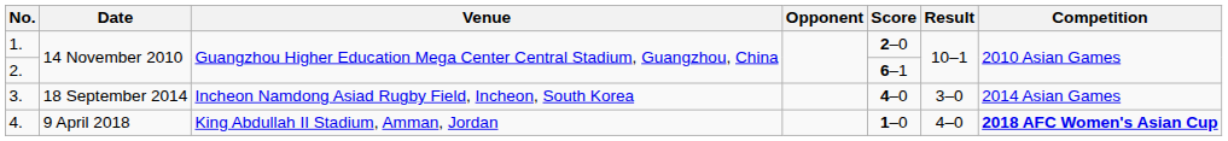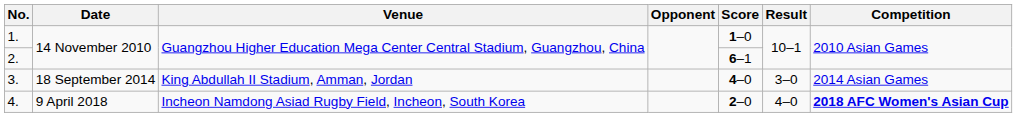1. | Score: 2–0 -> 1–0
3. | Venue: Incheon Namdong Asiad Rugby Field, Incheon, South Korea -> King Abdullah II Stadium, Amman, Jordan
4. | Venue: King Abdullah II Stadium, Amman, Jordan -> Incheon Namdong Asiad Rugby Field, Incheon, South Korea
4. | Score: 1–0 -> 2–0
